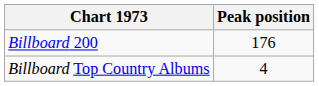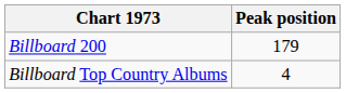Billboard 200 | Peak position: 176 -> 179
